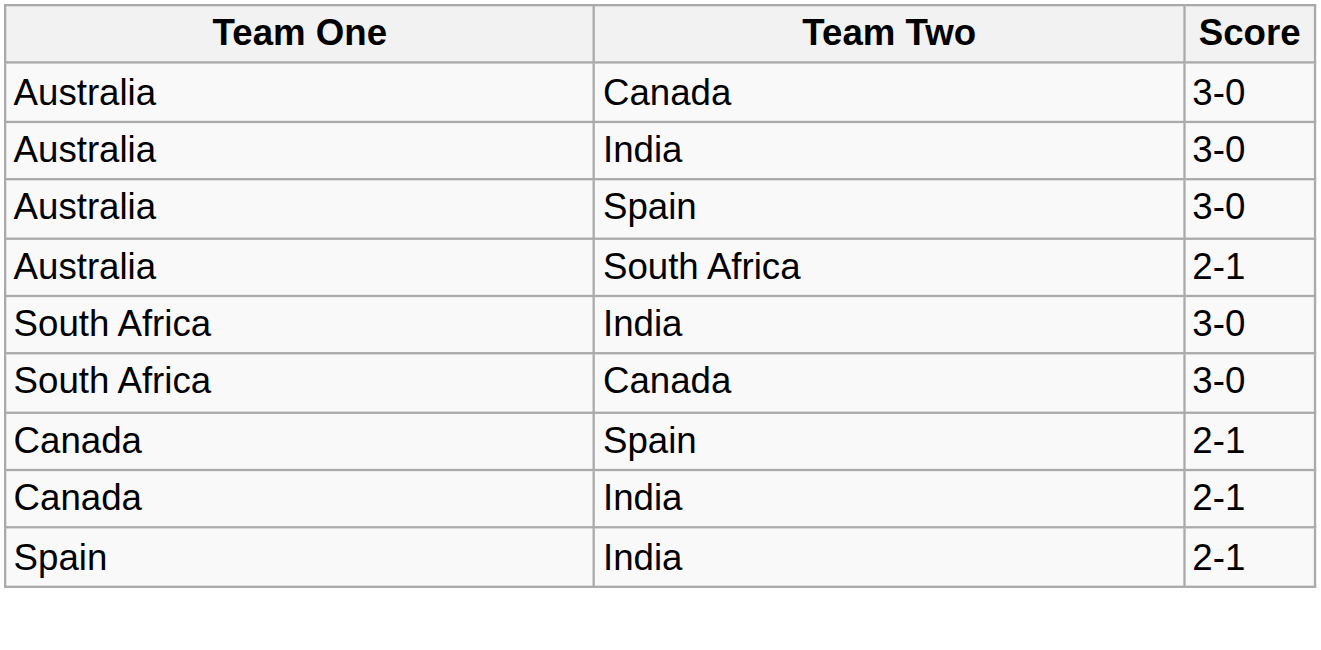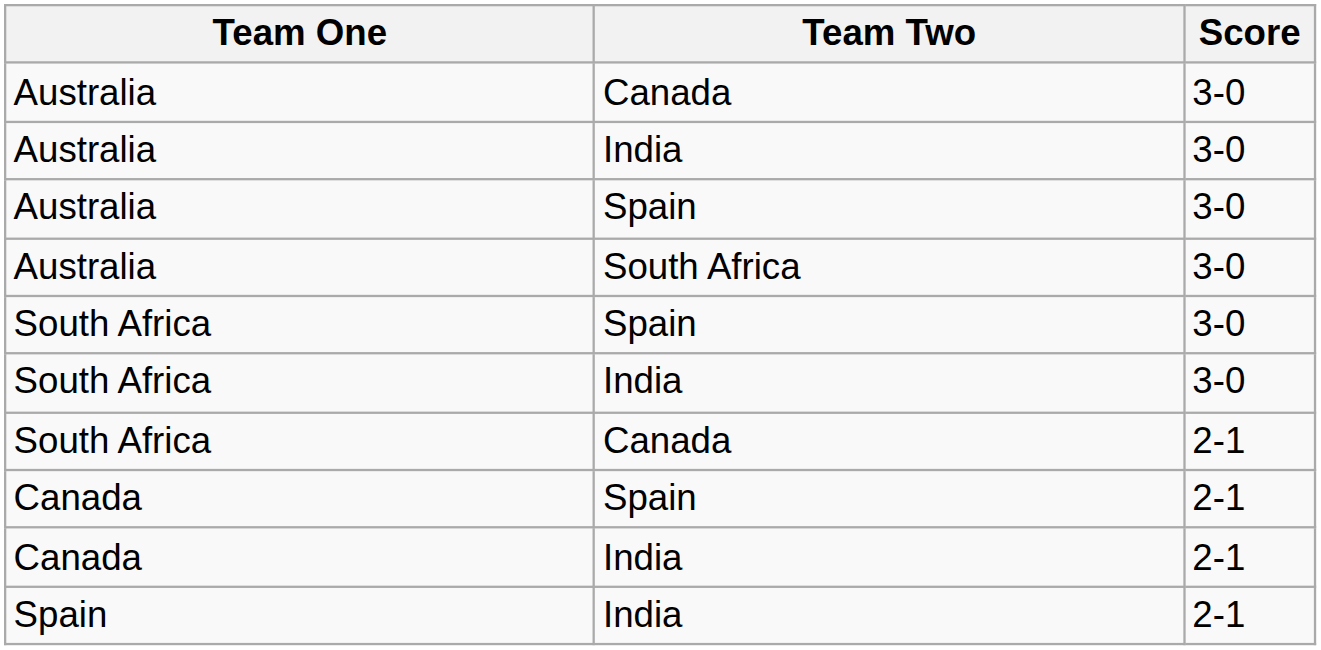Australia / South Africa | Score: 2-1 -> 3-0
+ row: South Africa | Spain | 3-0
South Africa / Canada | Score: 3-0 -> 2-1
